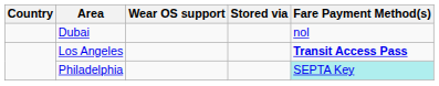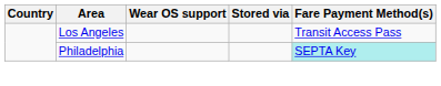- row: Dubai | nol
Los Angeles | Fare Payment Method(s): bold -> normal
